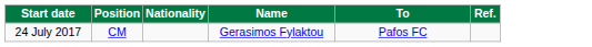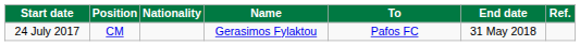+ column: End date | 31 May 2018
